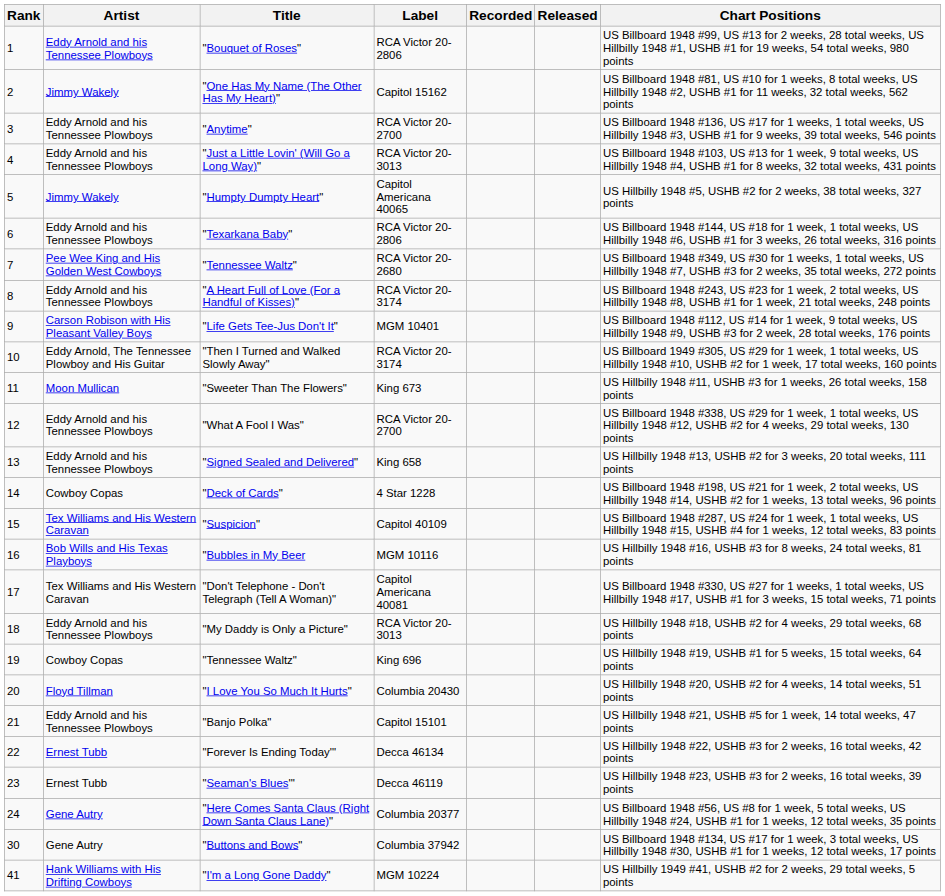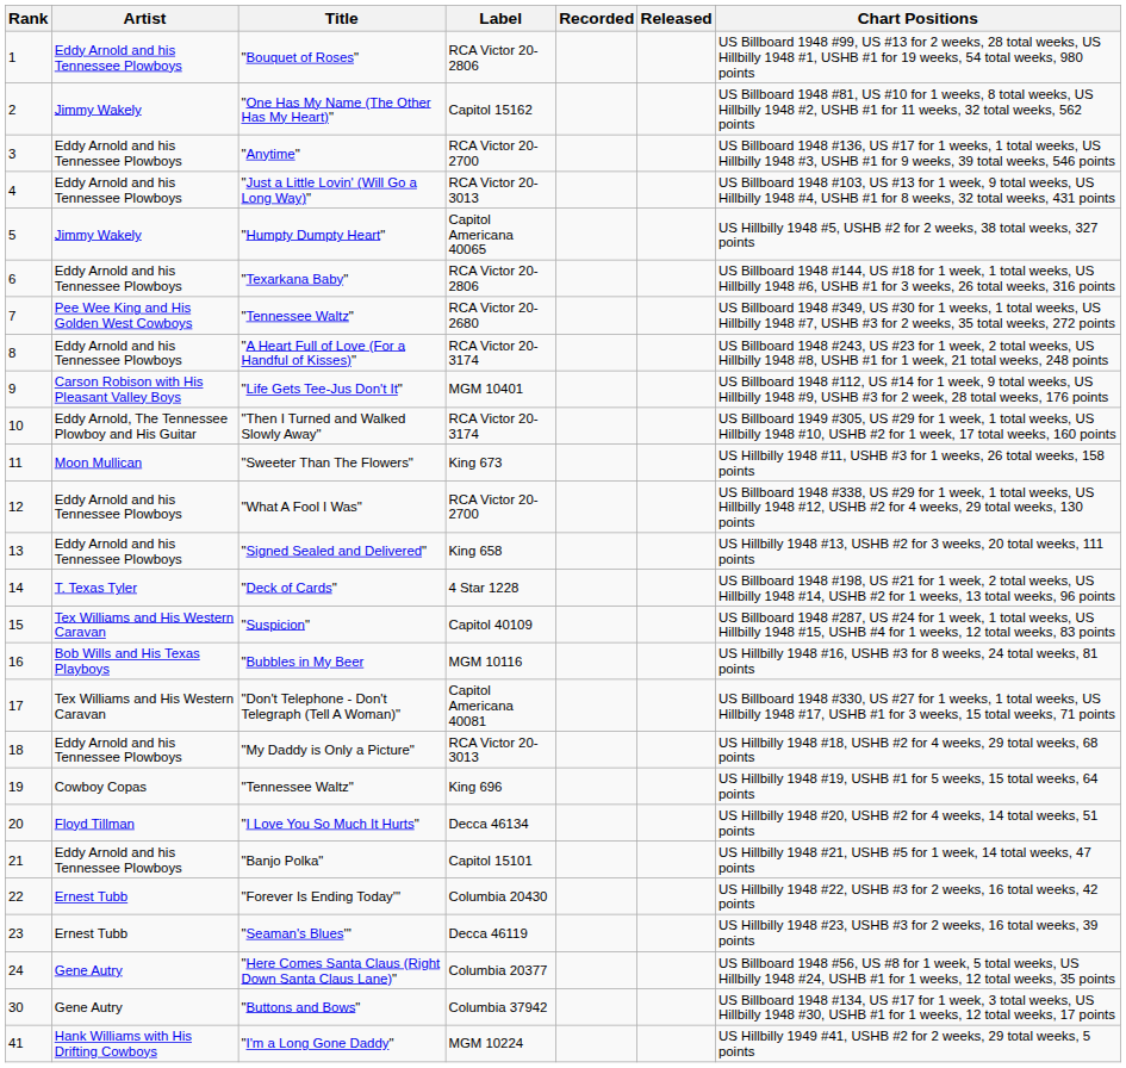"Deck of Cards" | Artist: Cowboy Copas -> T. Texas Tyler
"I Love You So Much It Hurts" | Label: Columbia 20430 -> Decca 46134
"Forever Is Ending Today'" | Label: Decca 46134 -> Columbia 20430
